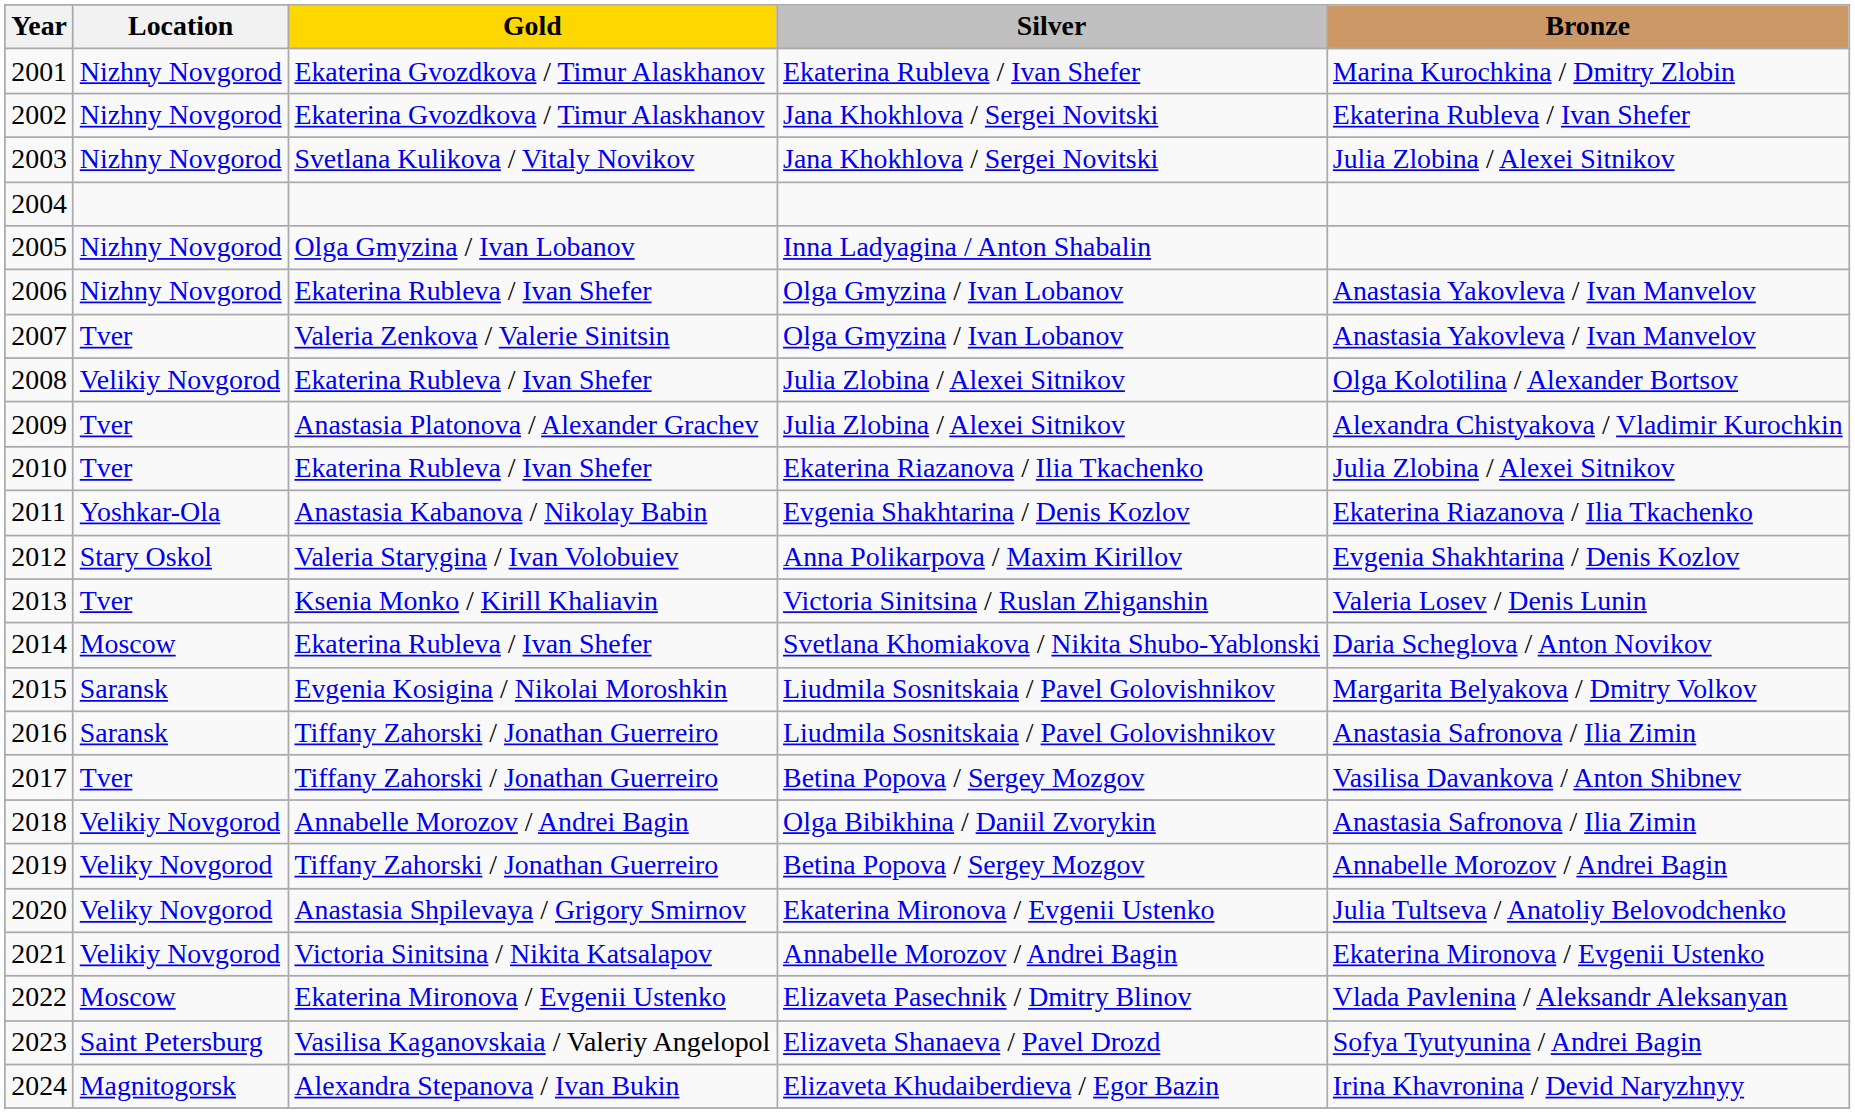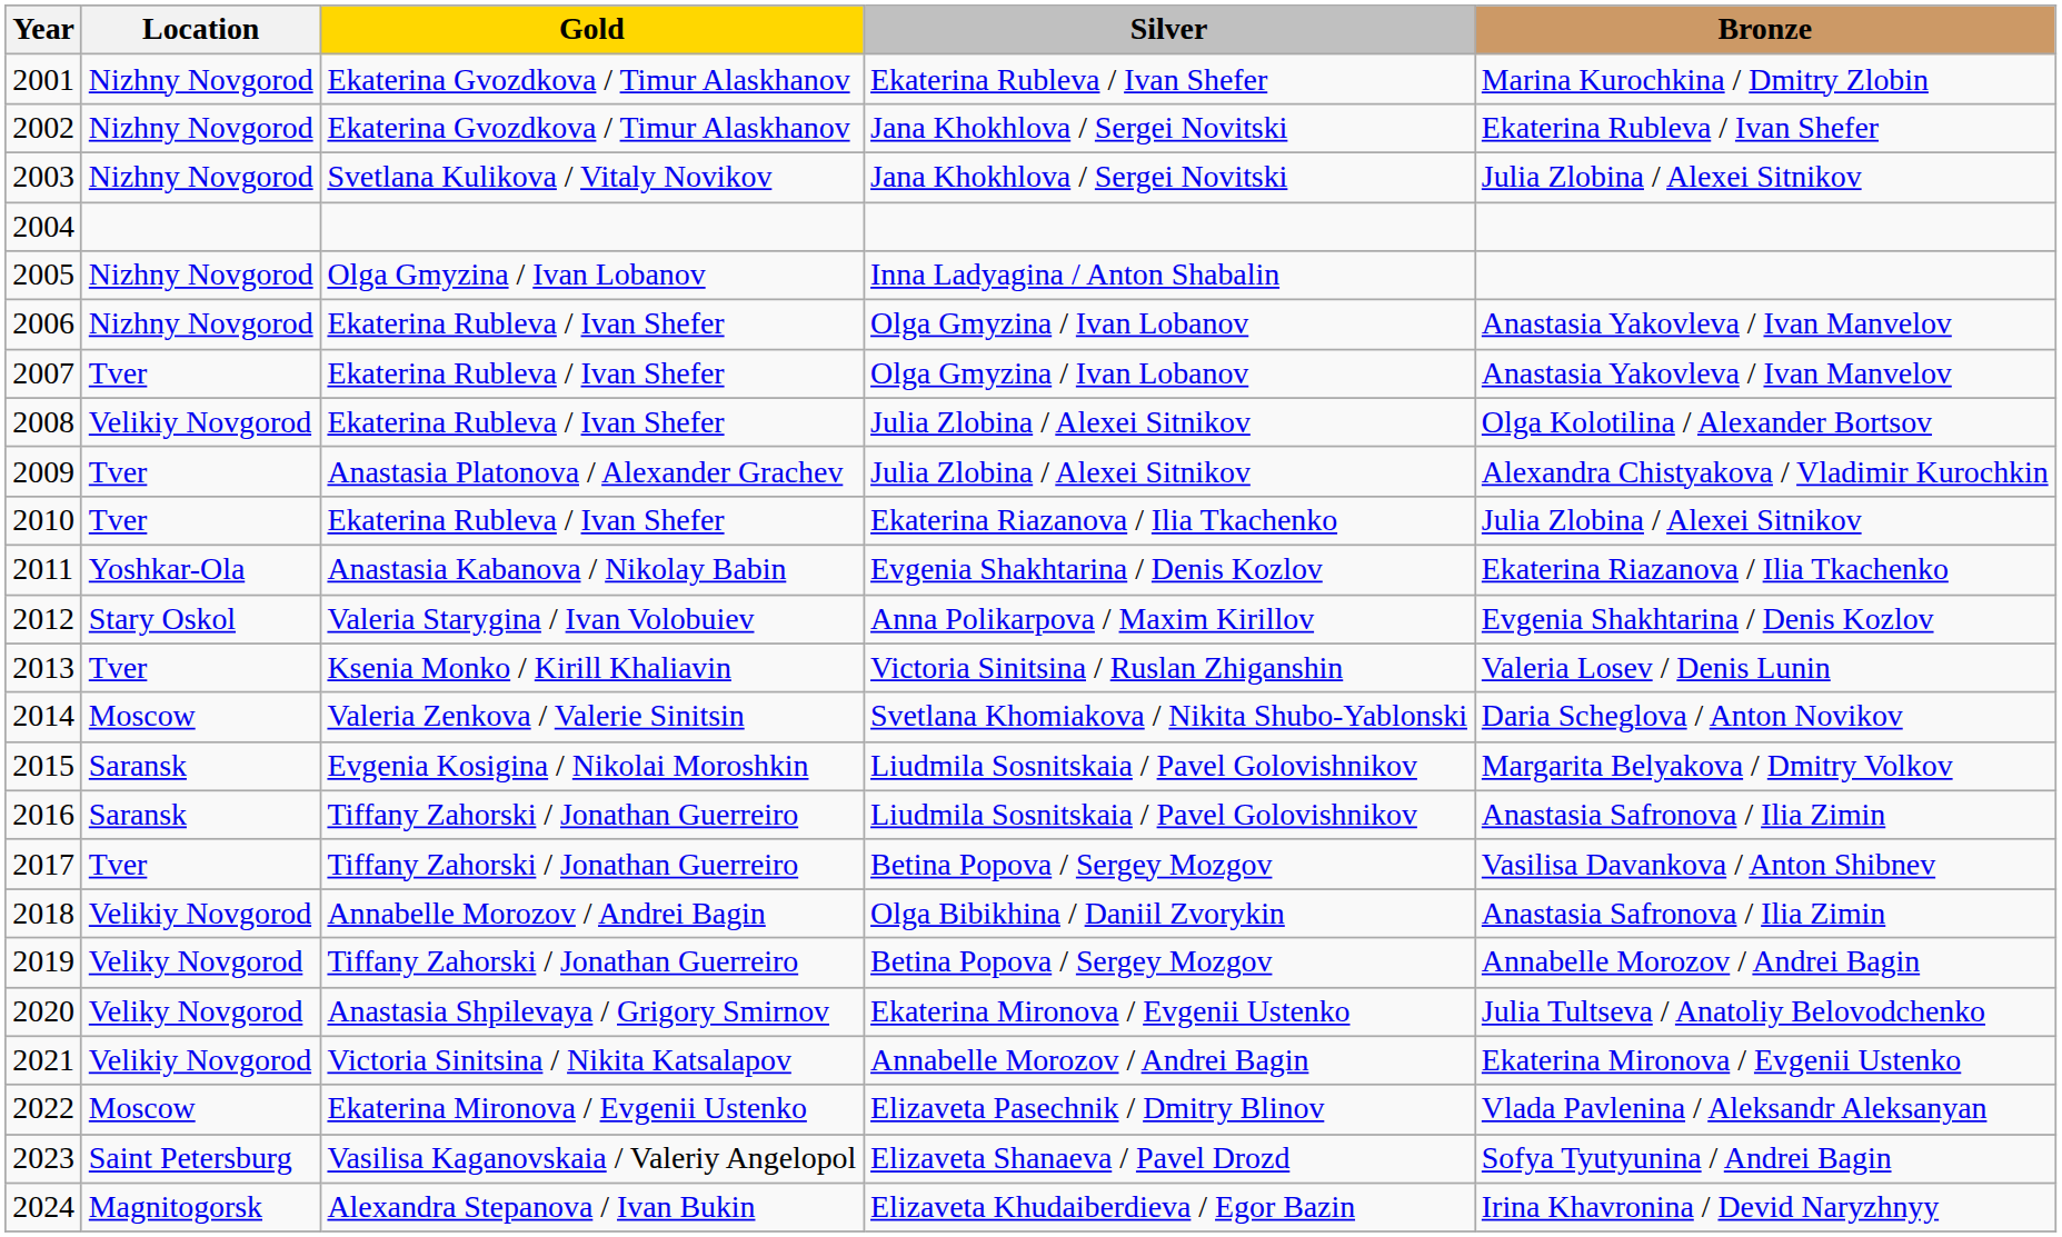2007 | Gold: Valeria Zenkova / Valerie Sinitsin -> Ekaterina Rubleva / Ivan Shefer
2014 | Gold: Ekaterina Rubleva / Ivan Shefer -> Valeria Zenkova / Valerie Sinitsin
